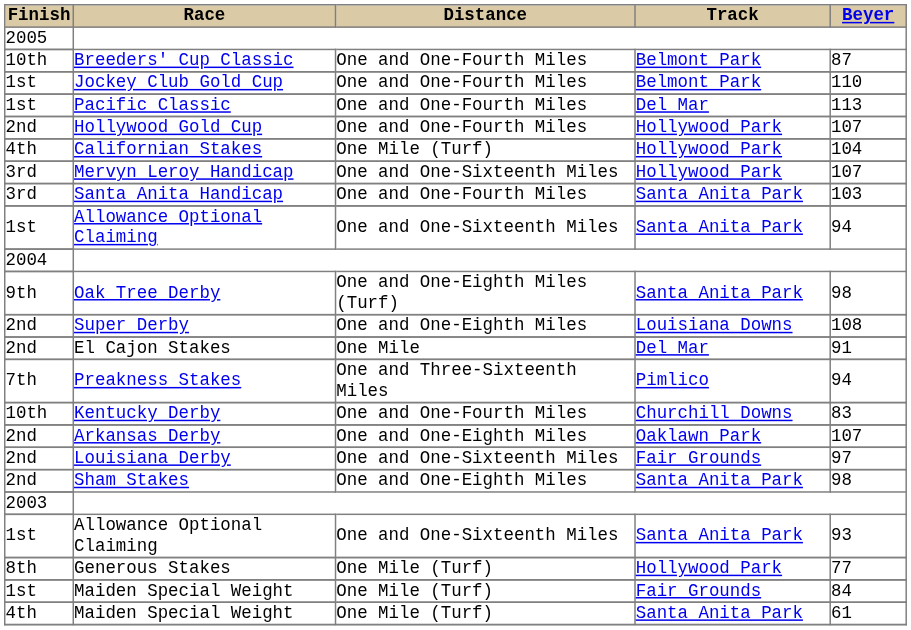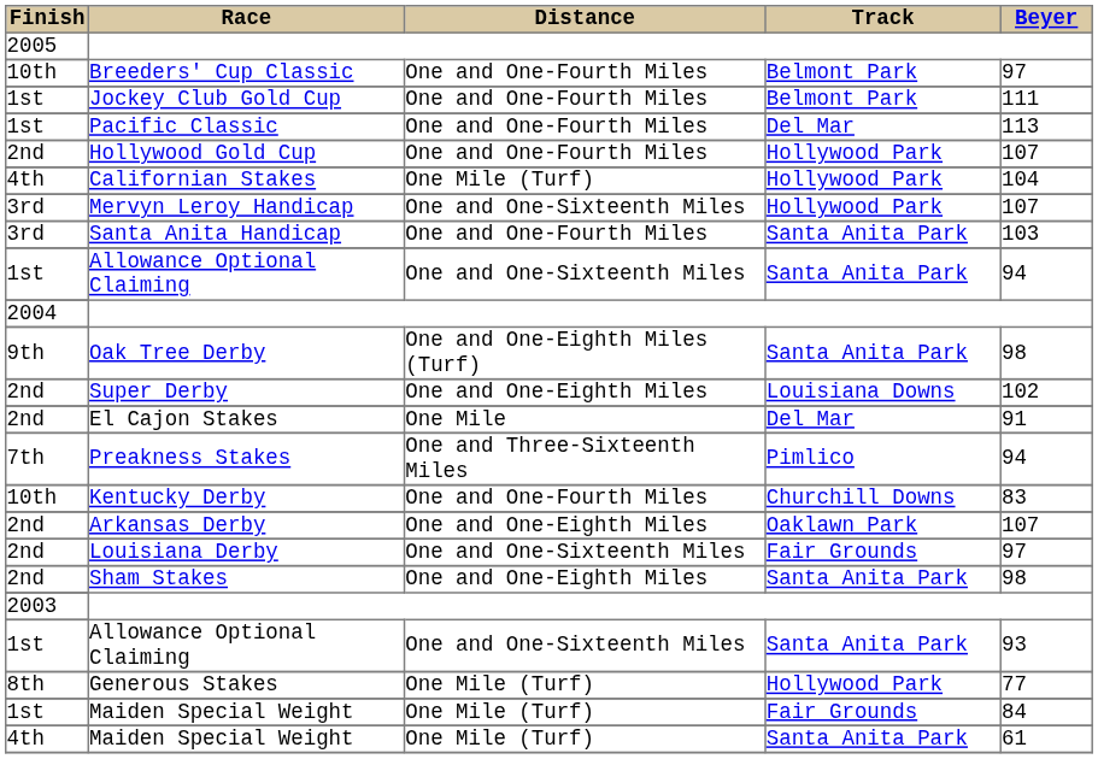Breeders' Cup Classic | column 5: 87 -> 97
Jockey Club Gold Cup | column 5: 110 -> 111
Super Derby | column 5: 108 -> 102
